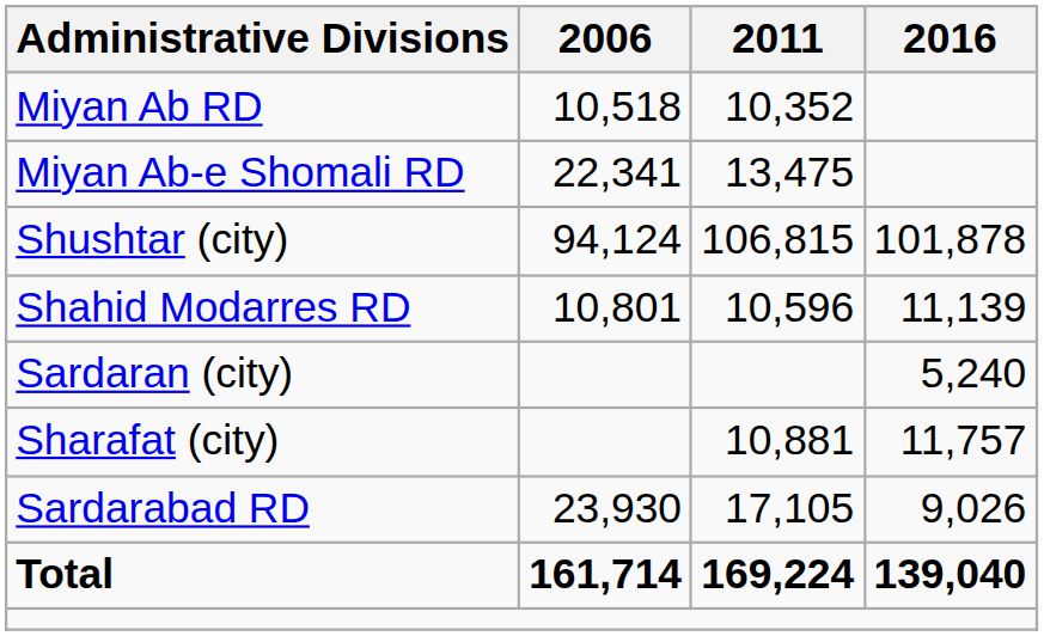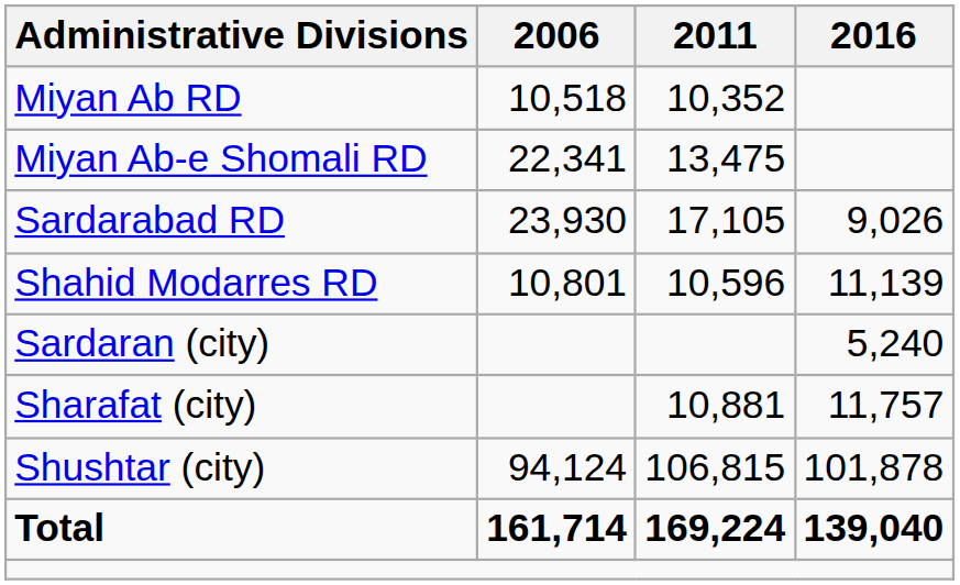rows swapped: Sardarabad RD <-> Shushtar (city)
